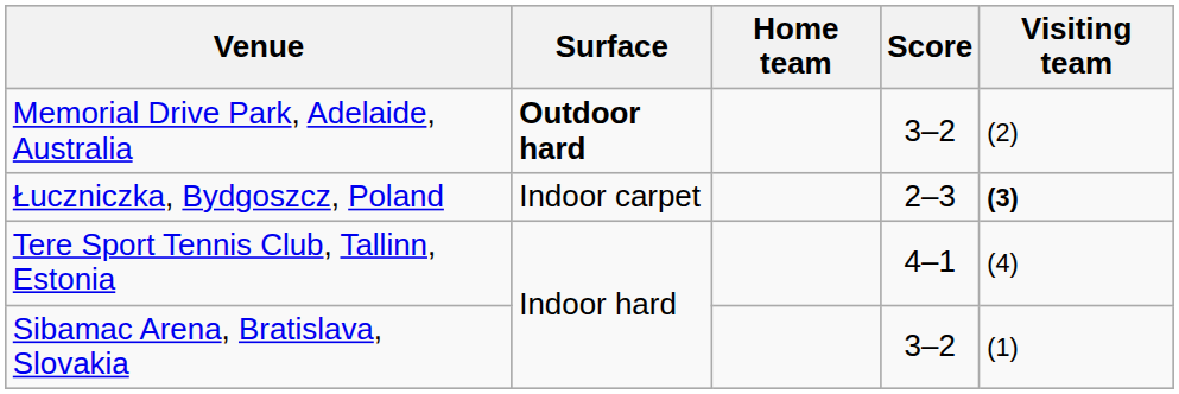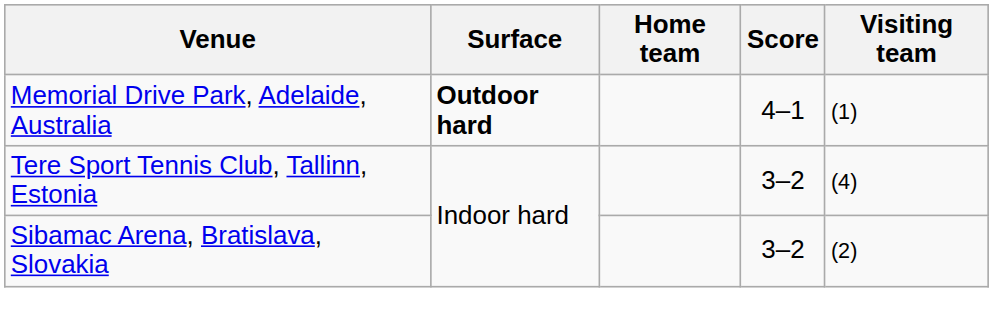Memorial Drive Park, Adelaide, Australia | Score: 3–2 -> 4–1
Memorial Drive Park, Adelaide, Australia | Visiting team: (2) -> (1)
- row: Łuczniczka, Bydgoszcz, Poland | Indoor carpet | 2–3 | (3)
Tere Sport Tennis Club, Tallinn, Estonia | Score: 4–1 -> 3–2
Sibamac Arena, Bratislava, Slovakia | Visiting team: (1) -> (2)
